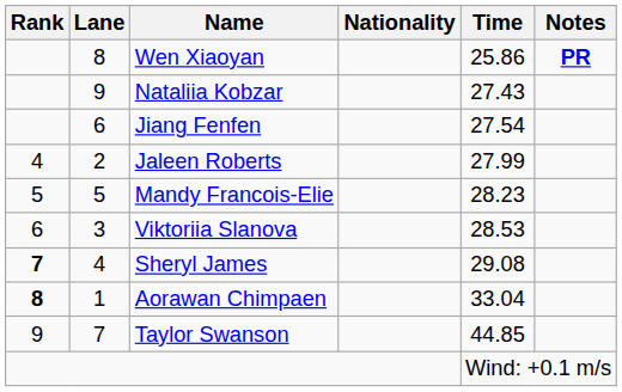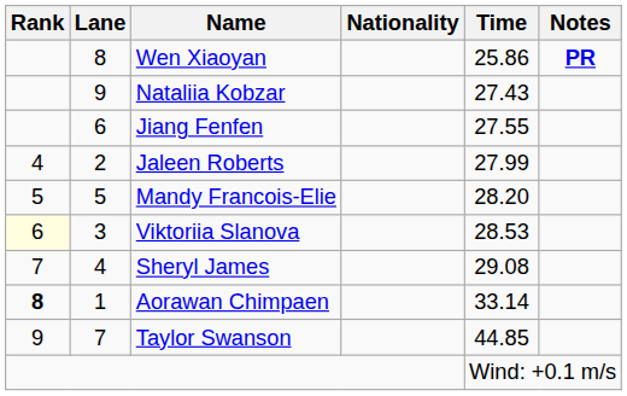Jiang Fenfen | Time: 27.54 -> 27.55
Mandy Francois-Elie | Time: 28.23 -> 28.20
Viktoriia Slanova | Rank: no background -> lightyellow background
Sheryl James | Rank: bold -> normal
Aorawan Chimpaen | Time: 33.04 -> 33.14
